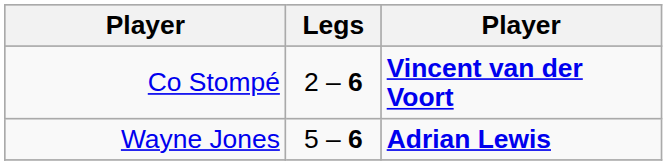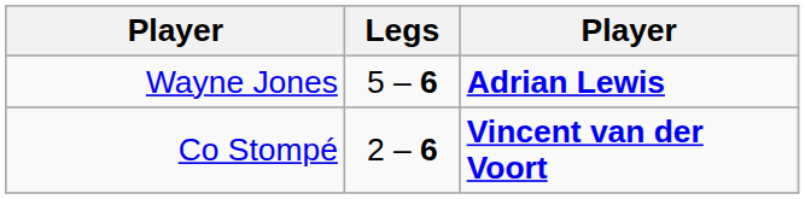rows swapped: Wayne Jones <-> Co Stompé
